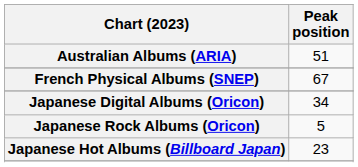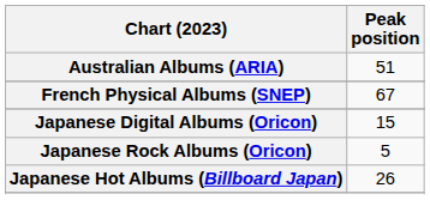Japanese Digital Albums (Oricon) | Peak position: 34 -> 15
Japanese Hot Albums (Billboard Japan) | Peak position: 23 -> 26
